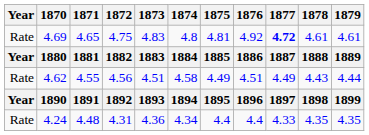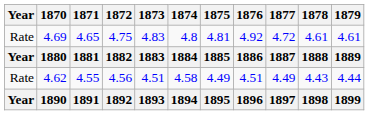4.69 | 1877: bold -> normal
- row: Rate | 4.24 | 4.48 | 4.31 | 4.36 | 4.34 | 4.4 | 4.4 | 4.33 | 4.35 | 4.35
